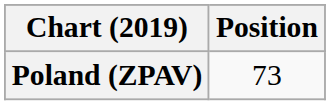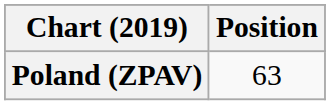Poland (ZPAV) | Position: 73 -> 63
